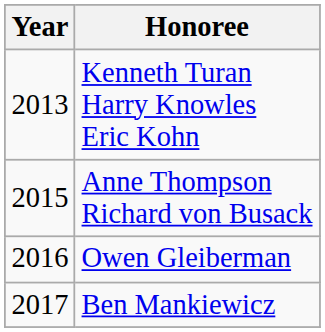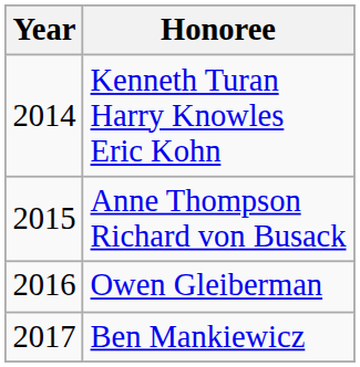Kenneth Turan Harry Knowles Eric Kohn | Year: 2013 -> 2014
